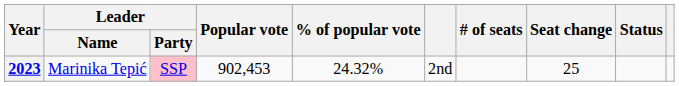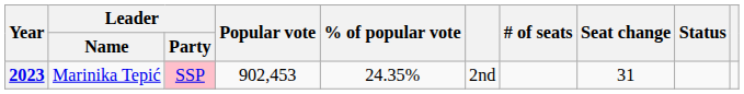2023 | % of popular vote: 24.32% -> 24.35%
2023 | Seat change: 25 -> 31
